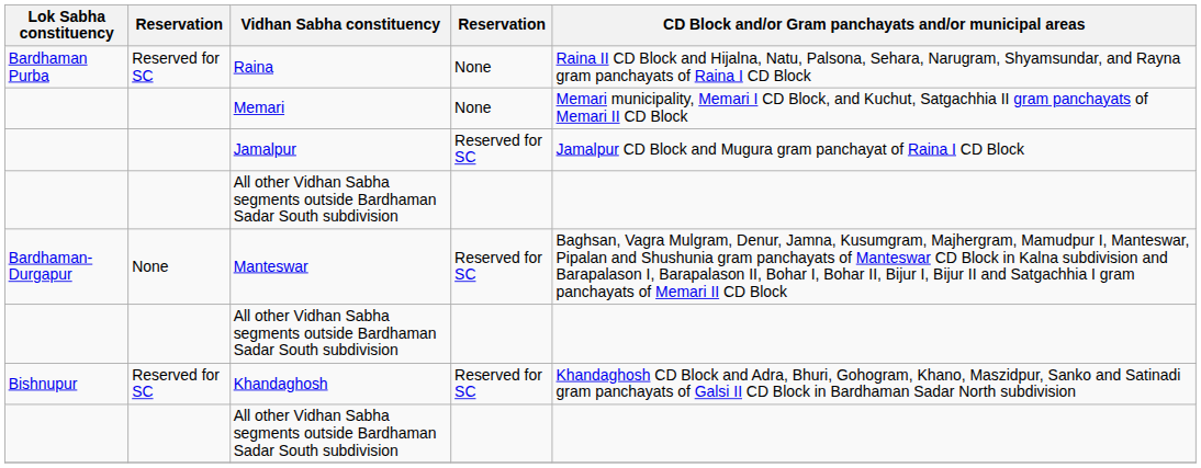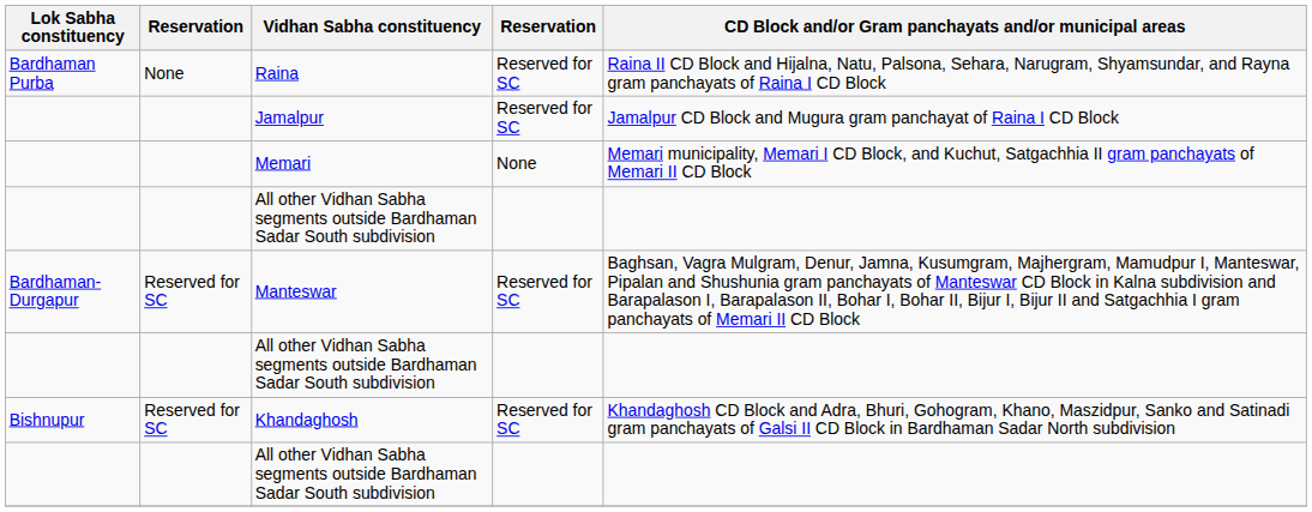Raina | column 2: Reserved for SC -> None
Raina | column 4: None -> Reserved for SC
rows swapped: Jamalpur <-> Memari
Manteswar | column 2: None -> Reserved for SC
